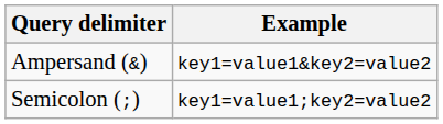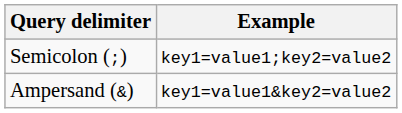rows swapped: Ampersand (&) <-> Semicolon (;)
